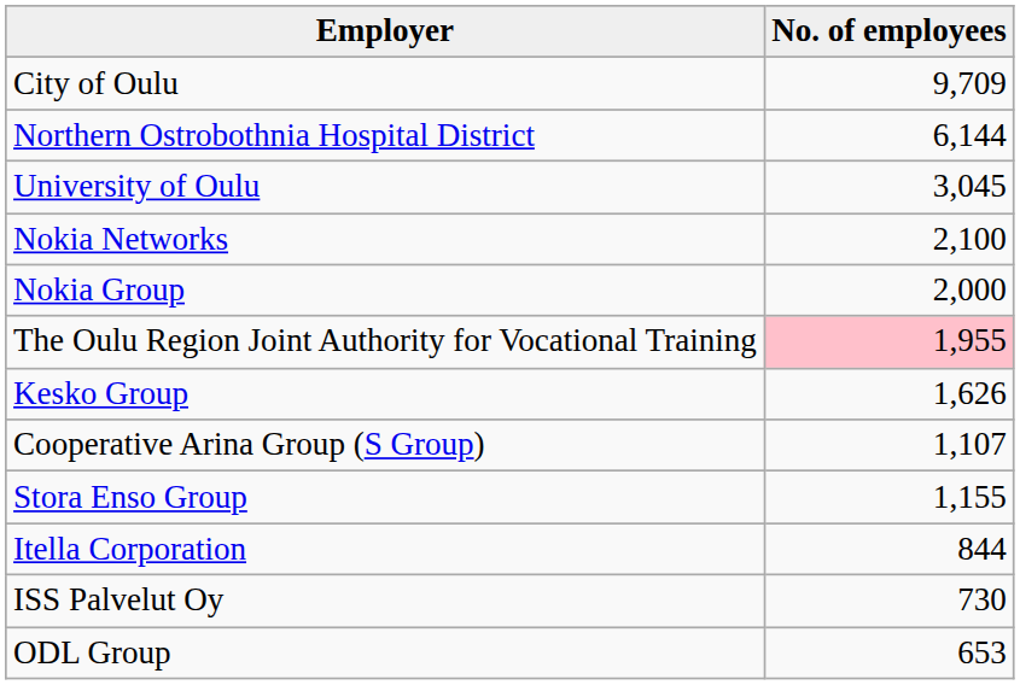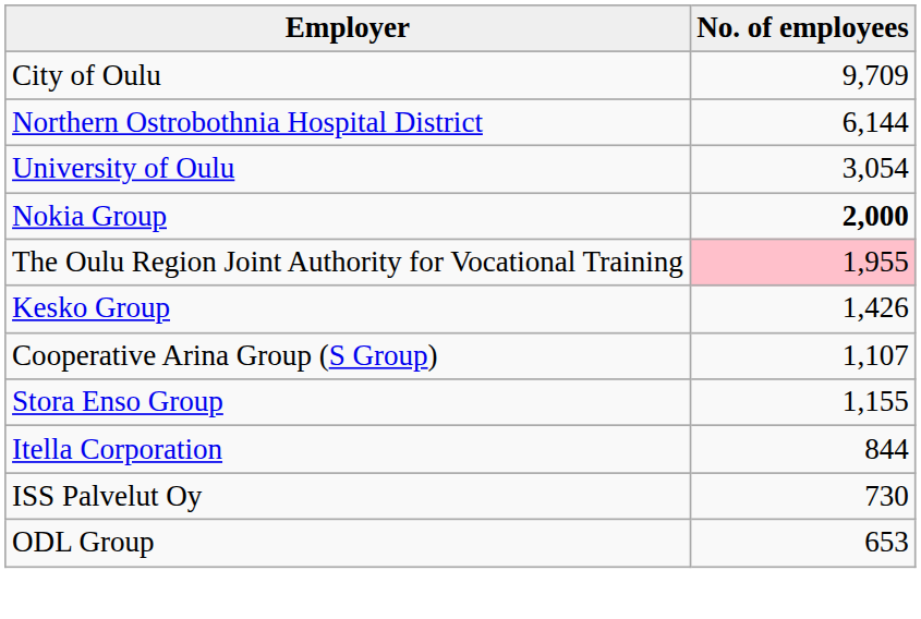University of Oulu | No. of employees: 3,045 -> 3,054
- row: Nokia Networks | 2,100
Nokia Group | No. of employees: normal -> bold
Kesko Group | No. of employees: 1,626 -> 1,426
